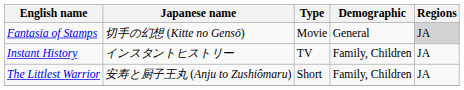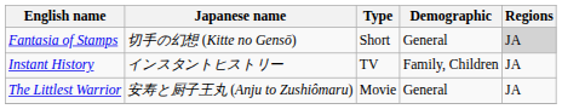Fantasia of Stamps | Type: Movie -> Short
The Littlest Warrior | Type: Short -> Movie
The Littlest Warrior | Demographic: Family, Children -> General
